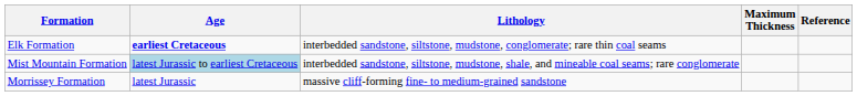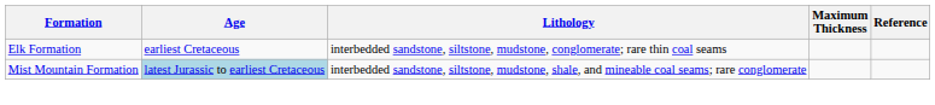Elk Formation | Age: bold -> normal
- row: Morrissey Formation | latest Jurassic | massive cliff-forming fine- to medium-grained sandstone
